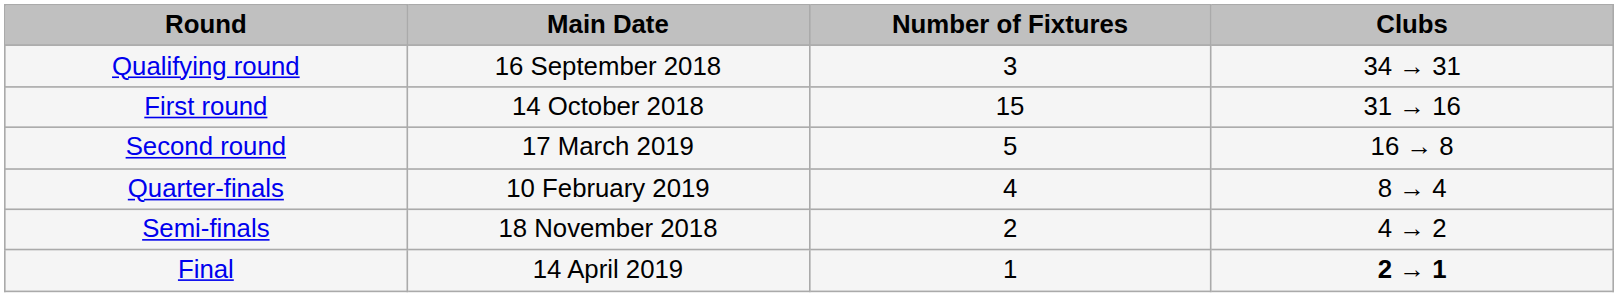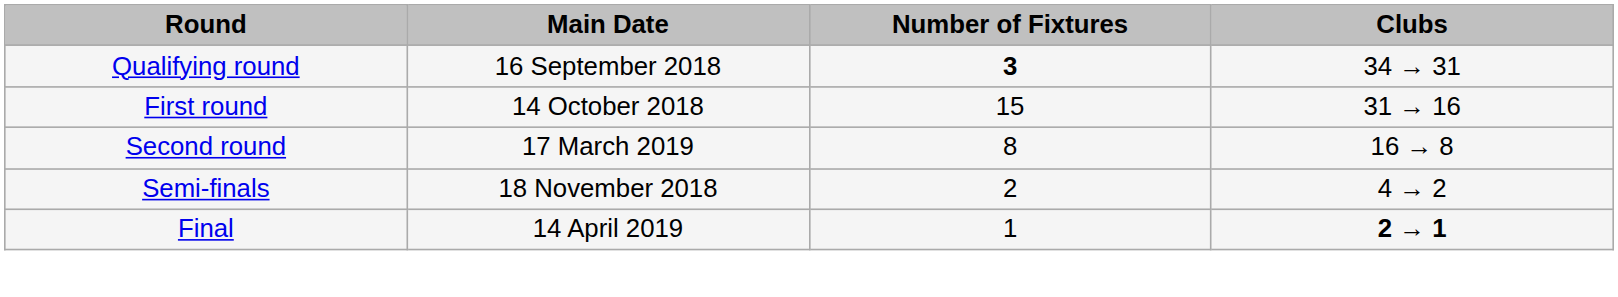Qualifying round | Number of Fixtures: normal -> bold
Second round | Number of Fixtures: 5 -> 8
- row: Quarter-finals | 10 February 2019 | 4 | 8 → 4
